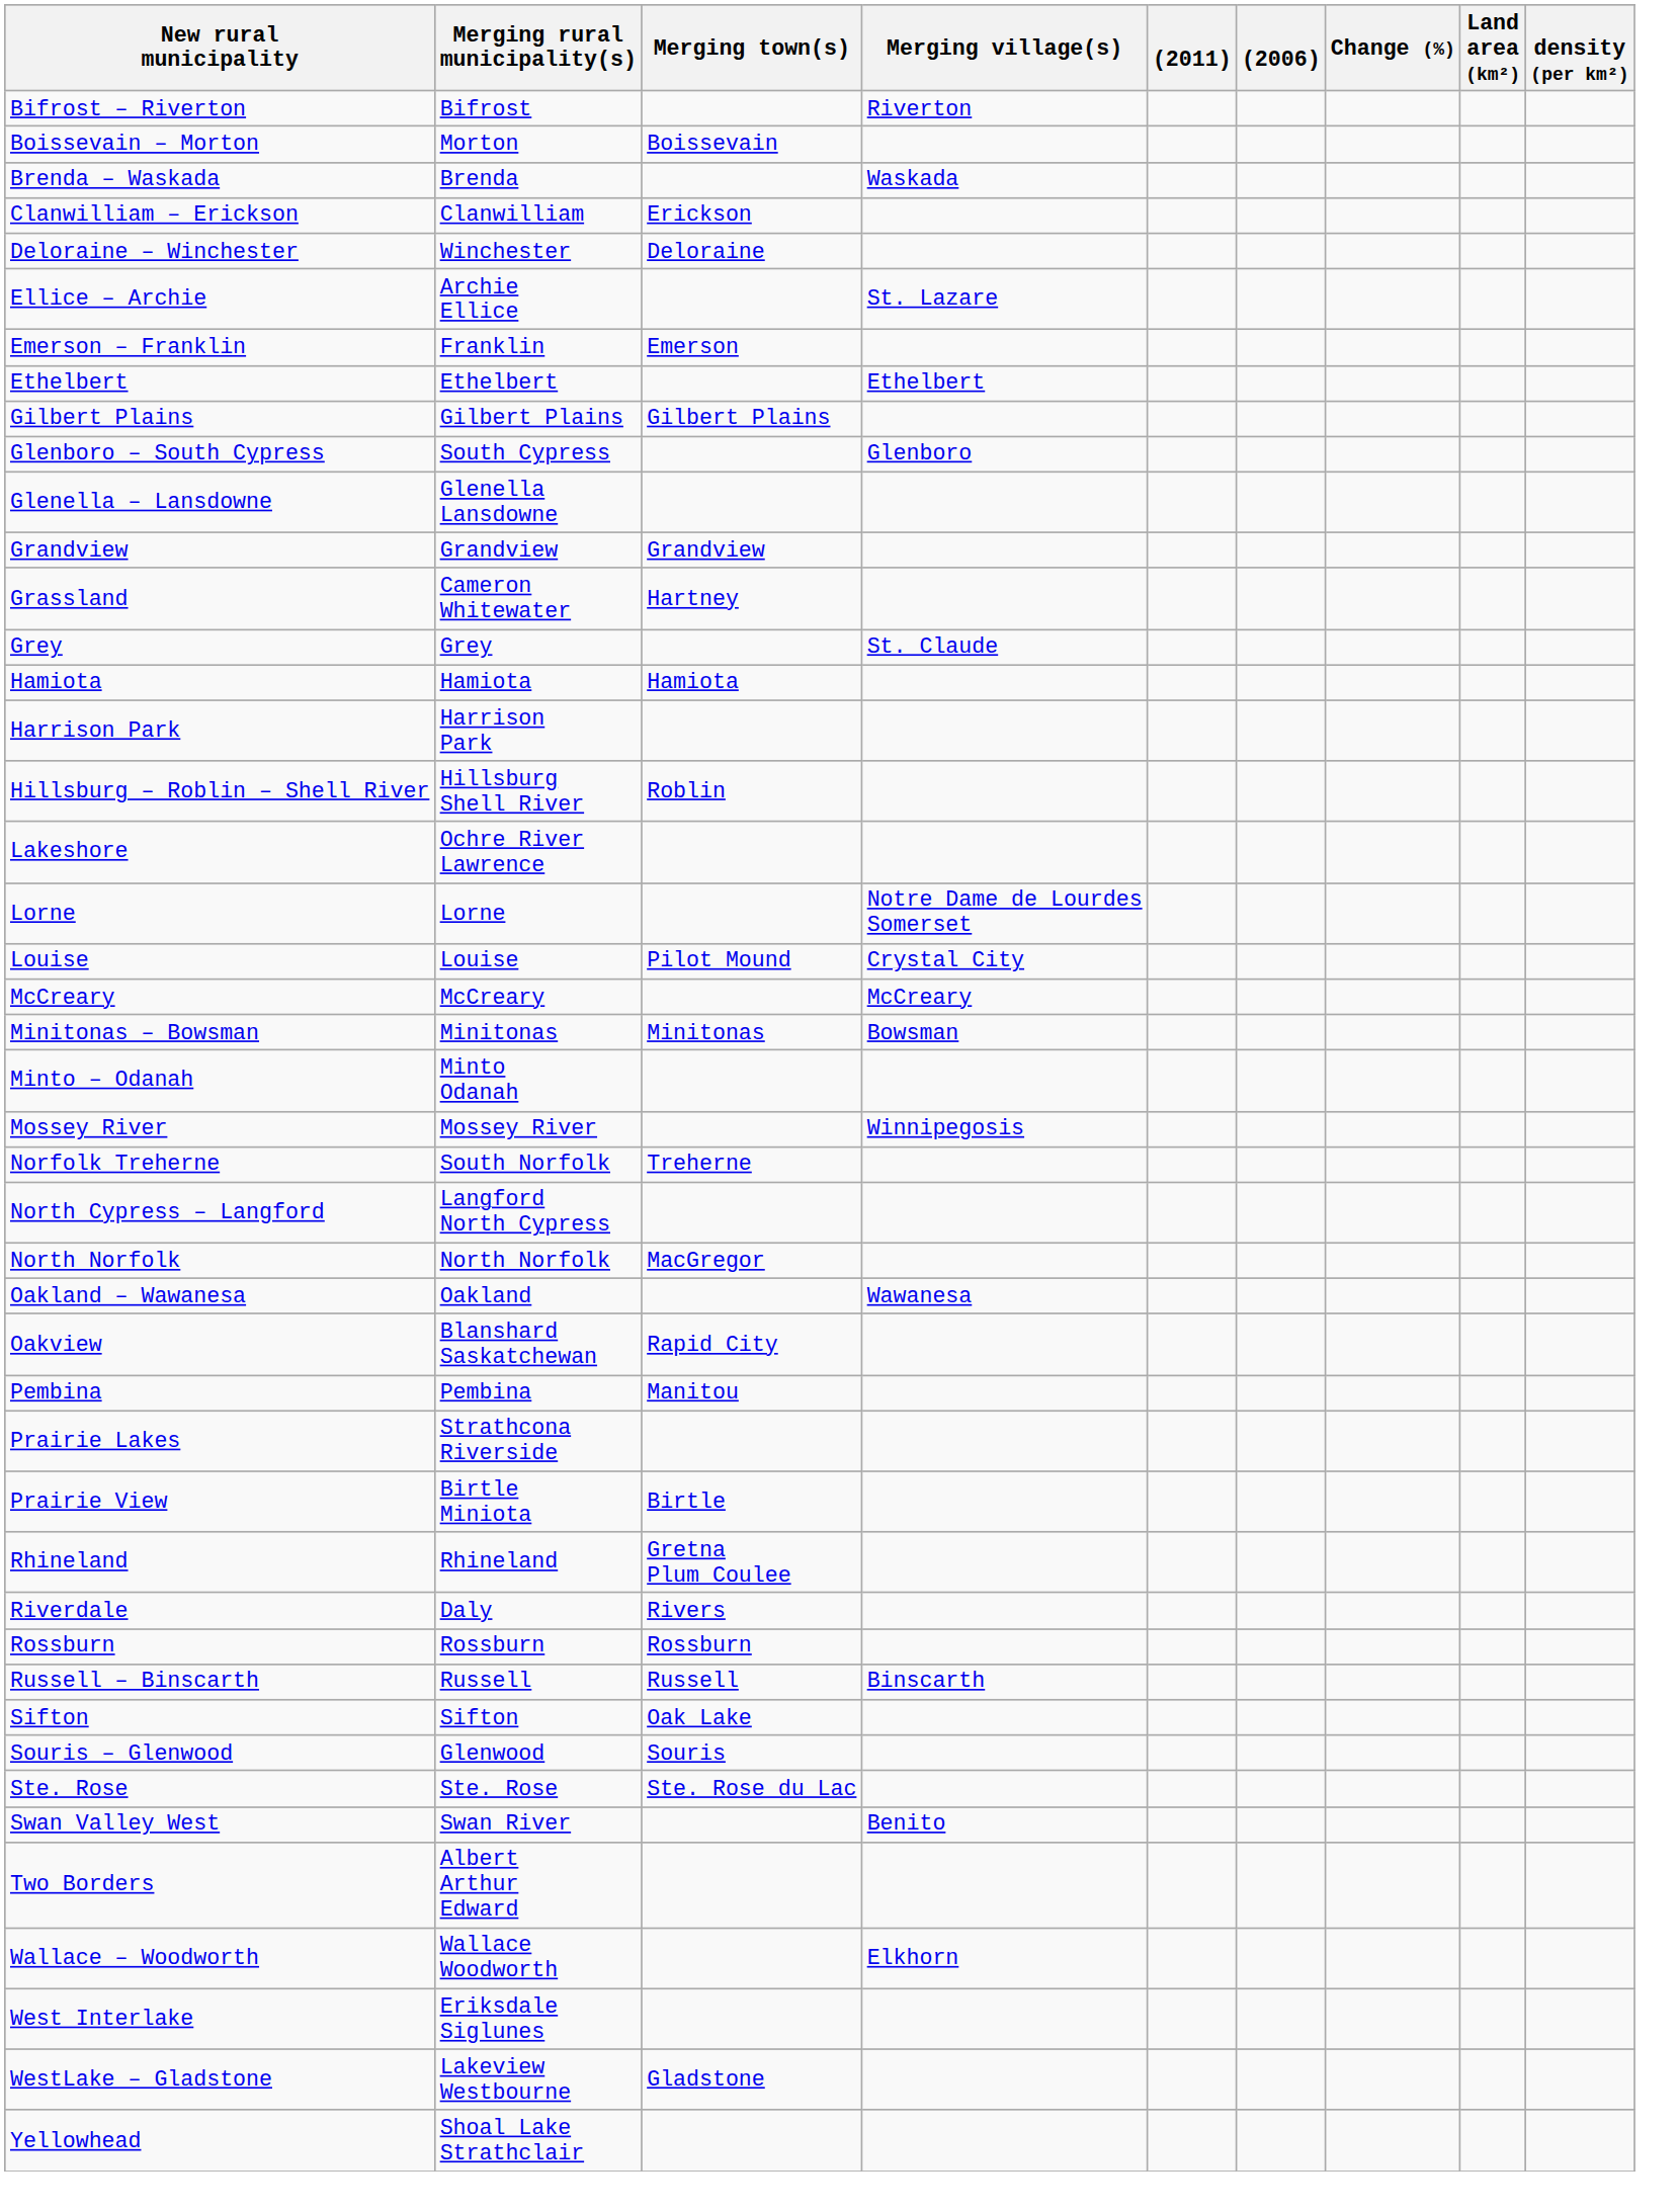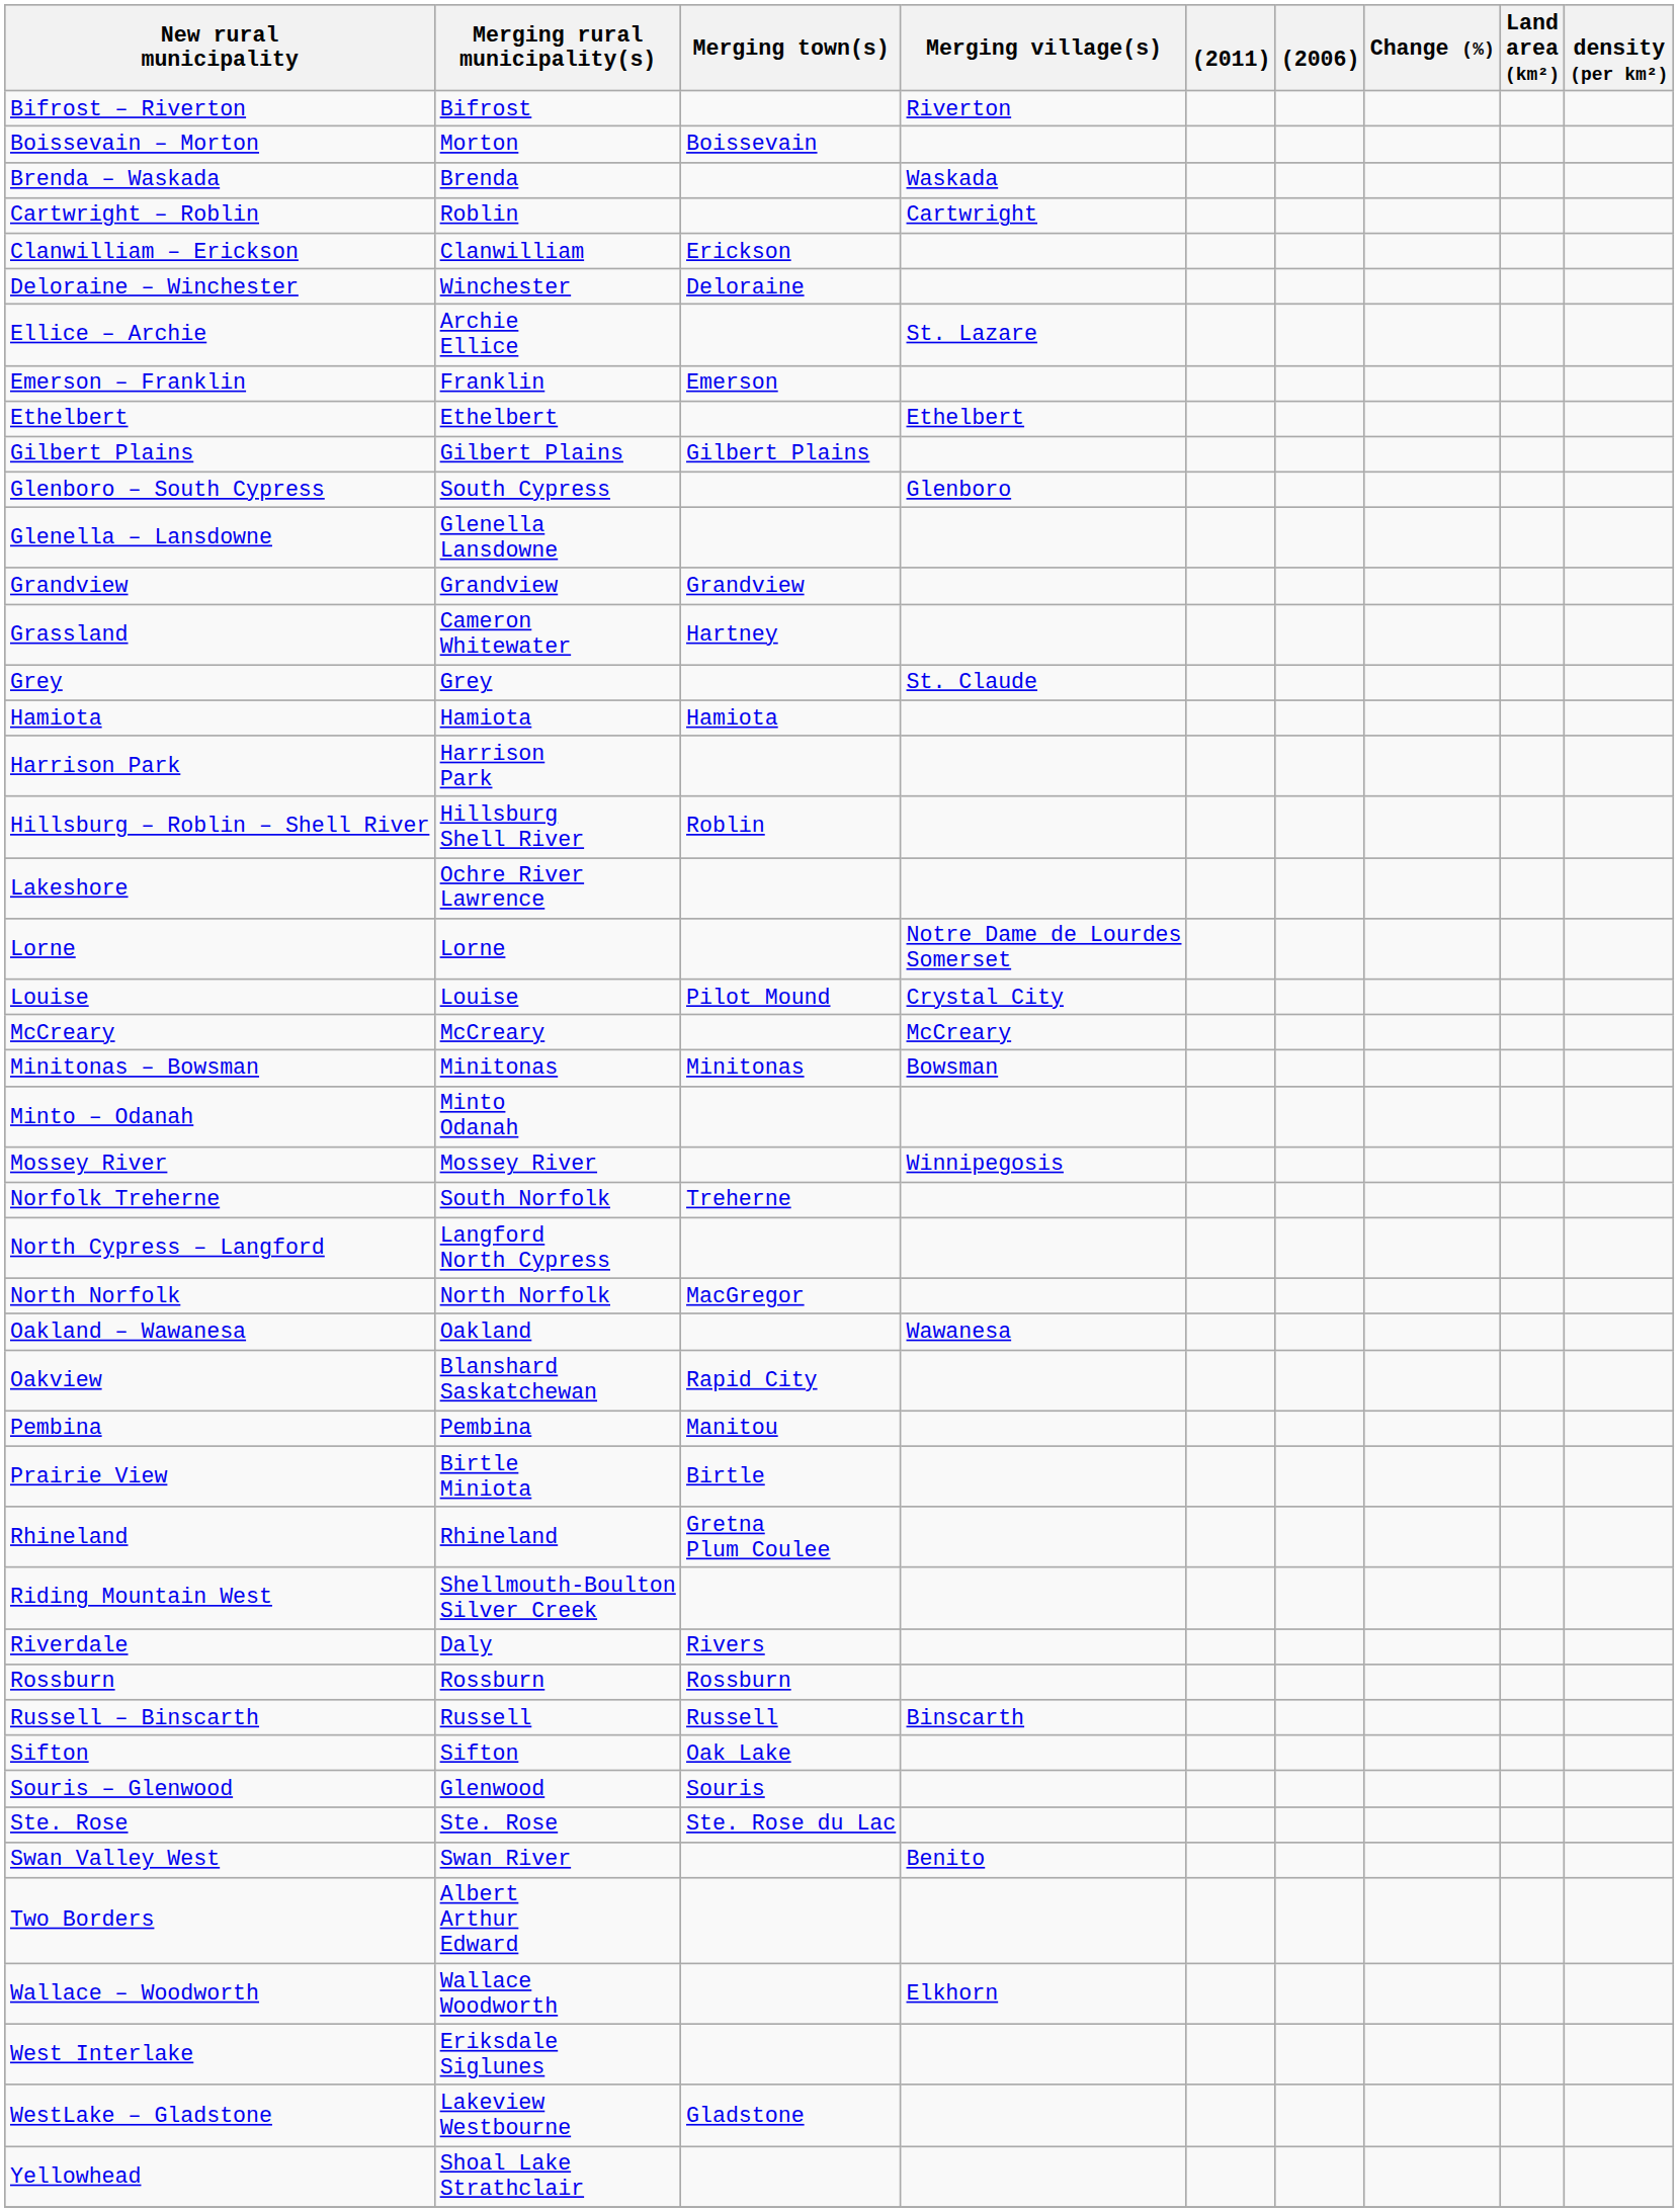+ row: Cartwright – Roblin | Roblin | Cartwright
- row: Prairie Lakes | Strathcona Riverside
+ row: Riding Mountain West | Shellmouth-Boulton Silver Creek
